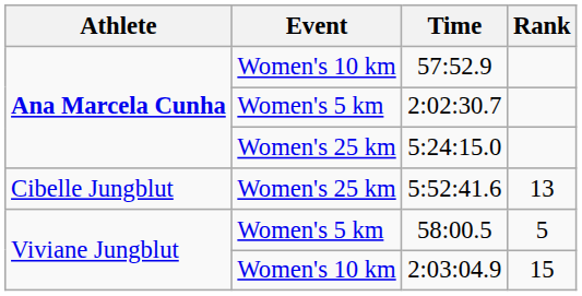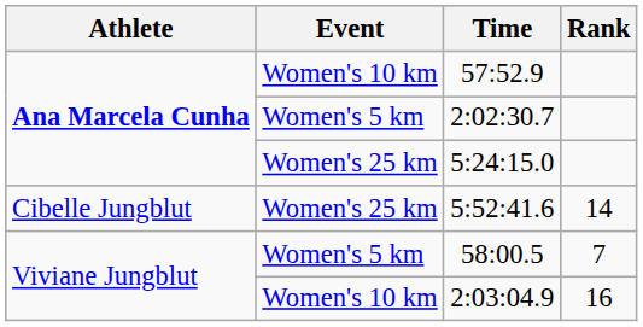5:52:41.6 | Rank: 13 -> 14
58:00.5 | Rank: 5 -> 7
2:03:04.9 | Rank: 15 -> 16
